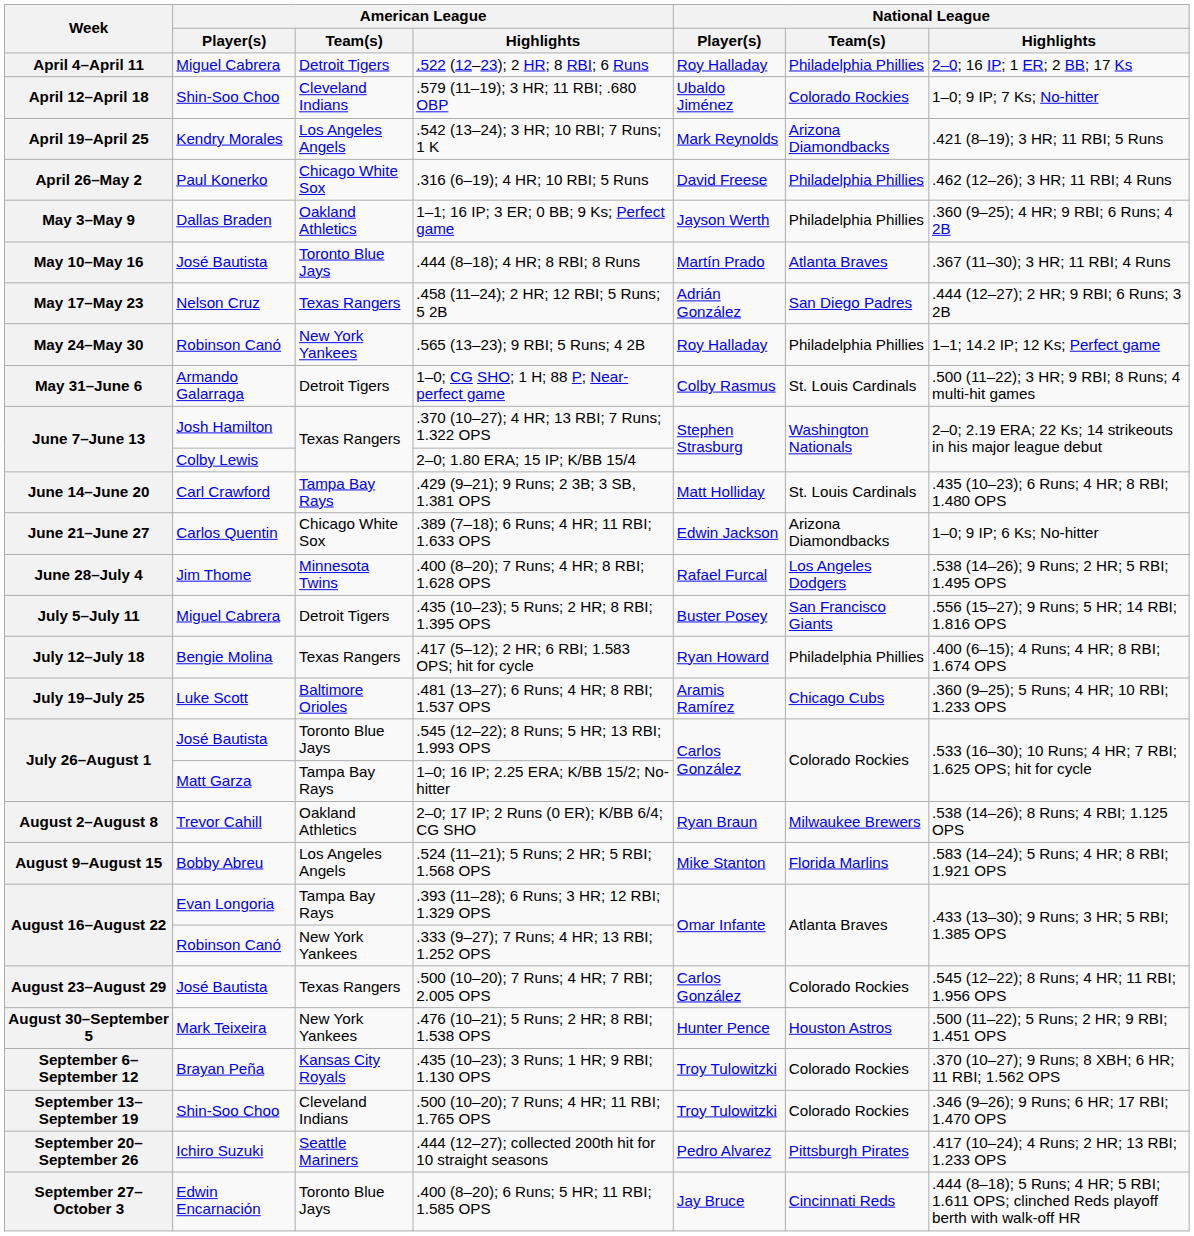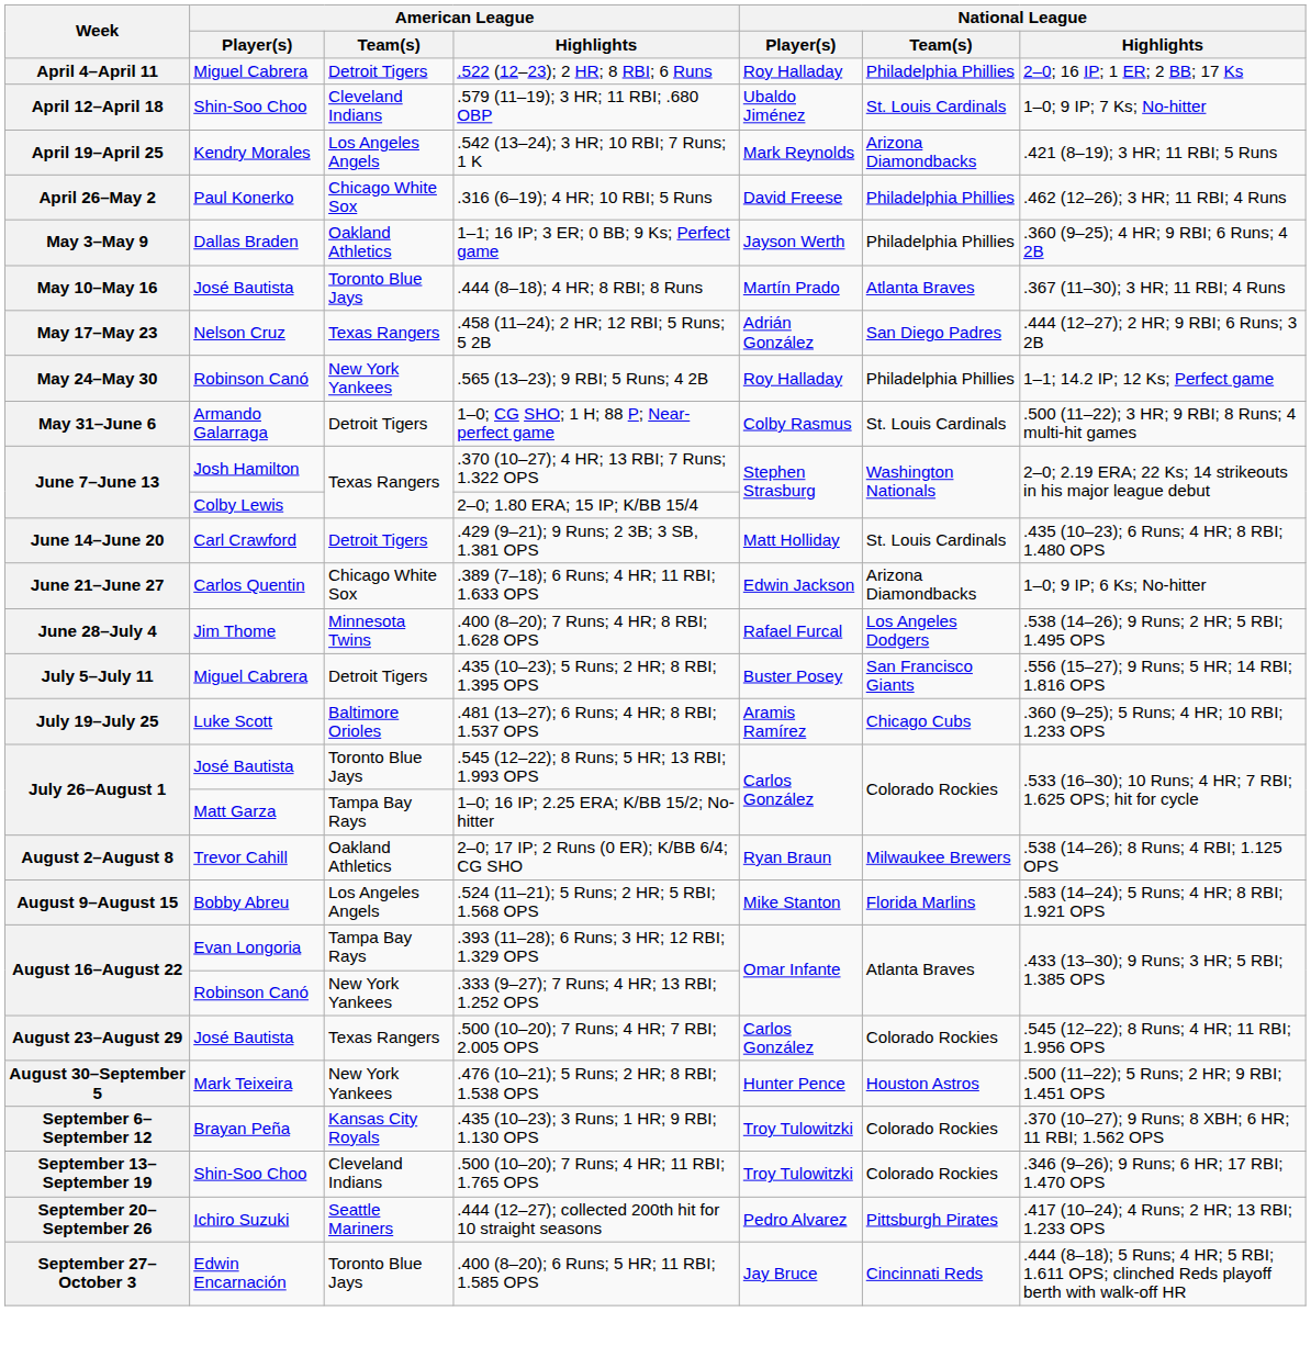.579 (11–19); 3 HR; 11 RBI; .680 OBP | National League / Team(s): Colorado Rockies -> St. Louis Cardinals
.429 (9–21); 9 Runs; 2 3B; 3 SB, 1.381 OPS | American League / Team(s): Tampa Bay Rays -> Detroit Tigers
- row: July 12–July 18 | Bengie Molina | Texas Rangers | .417 (5–12); 2 HR; 6 RBI; 1.583 OPS; hit for cycle | Ryan Howard | Philadelphia Phillies | .400 (6–15); 4 Runs; 4 HR; 8 RBI; 1.674 OPS
